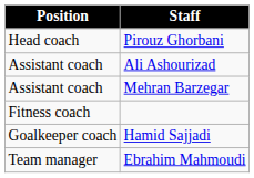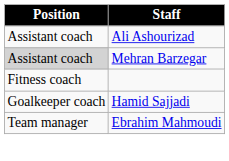- row: Head coach | Pirouz Ghorbani
Mehran Barzegar | Position: no background -> lightgrey background
